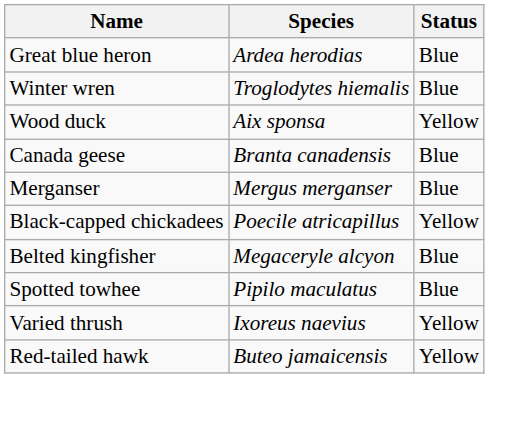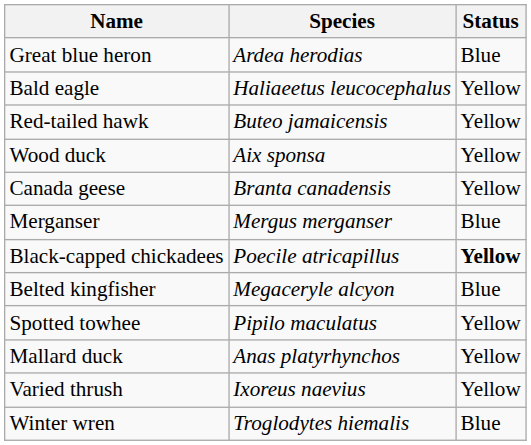+ row: Bald eagle | Haliaeetus leucocephalus | Yellow
rows swapped: Red-tailed hawk <-> Winter wren
Canada geese | Status: Blue -> Yellow
Black-capped chickadees | Status: normal -> bold
Spotted towhee | Status: Blue -> Yellow
+ row: Mallard duck | Anas platyrhynchos | Yellow
